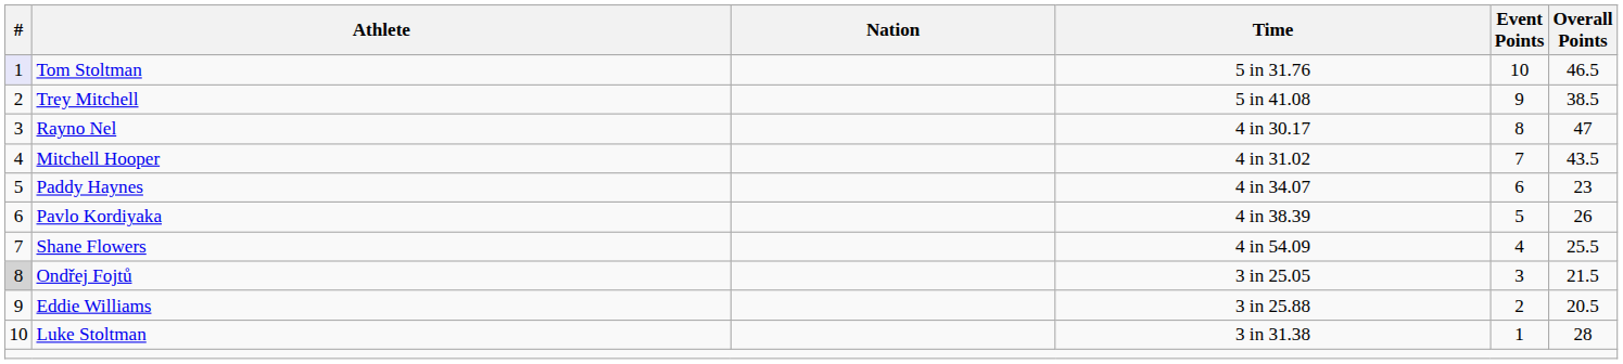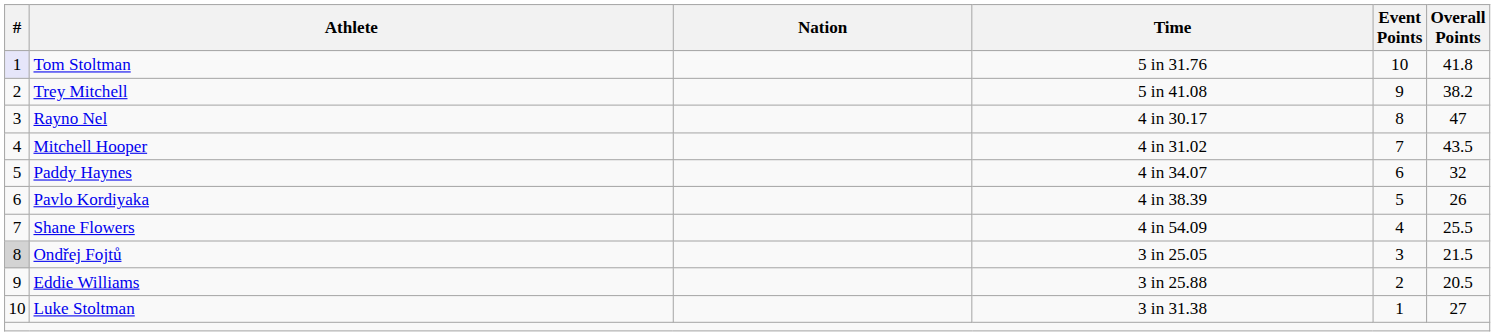Tom Stoltman | Overall Points: 46.5 -> 41.8
Trey Mitchell | Overall Points: 38.5 -> 38.2
Paddy Haynes | Overall Points: 23 -> 32
Luke Stoltman | Overall Points: 28 -> 27
